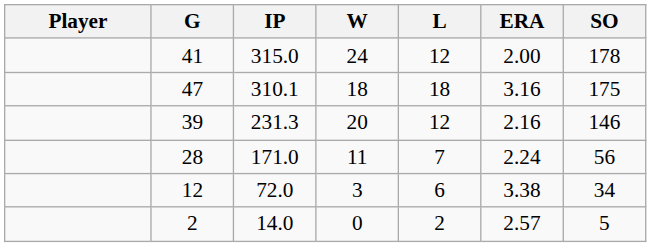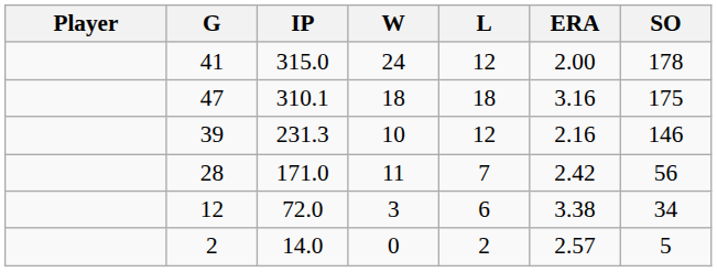39 | W: 20 -> 10
28 | ERA: 2.24 -> 2.42
